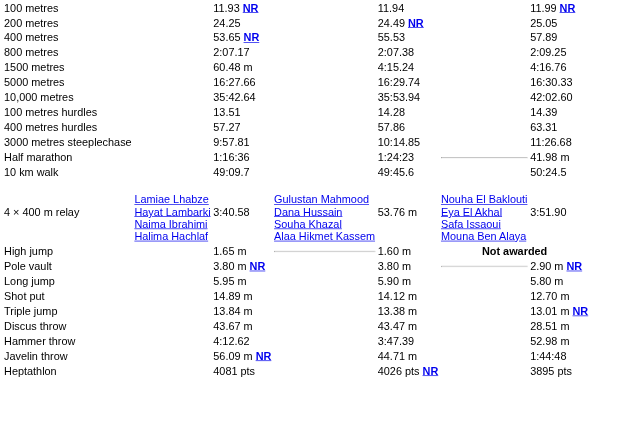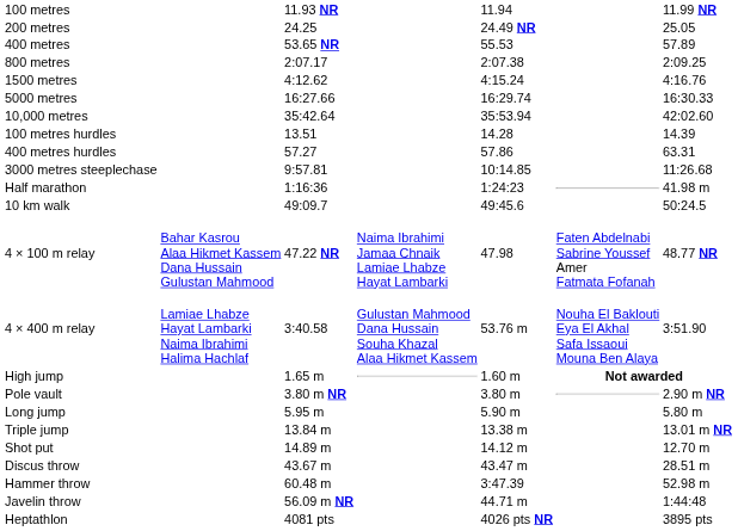1500 metres | column 3: 60.48 m -> 4:12.62
+ row: 4 × 100 m relay | Bahar Kasrou Alaa Hikmet Kassem Dana Hussain Gulustan Mahmood | 47.22 NR | Naima Ibrahimi Jamaa Chnaik Lamiae Lhabze Hayat Lambarki | 47.98 | Faten Abdelnabi Sabrine Youssef Amer Fatmata Fofanah | 48.77 NR
rows swapped: Triple jump <-> Shot put
Hammer throw | column 3: 4:12.62 -> 60.48 m
